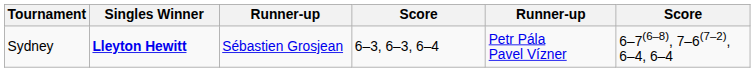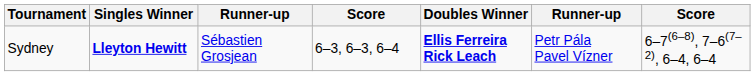+ column: Doubles Winner | Ellis Ferreira Rick Leach
